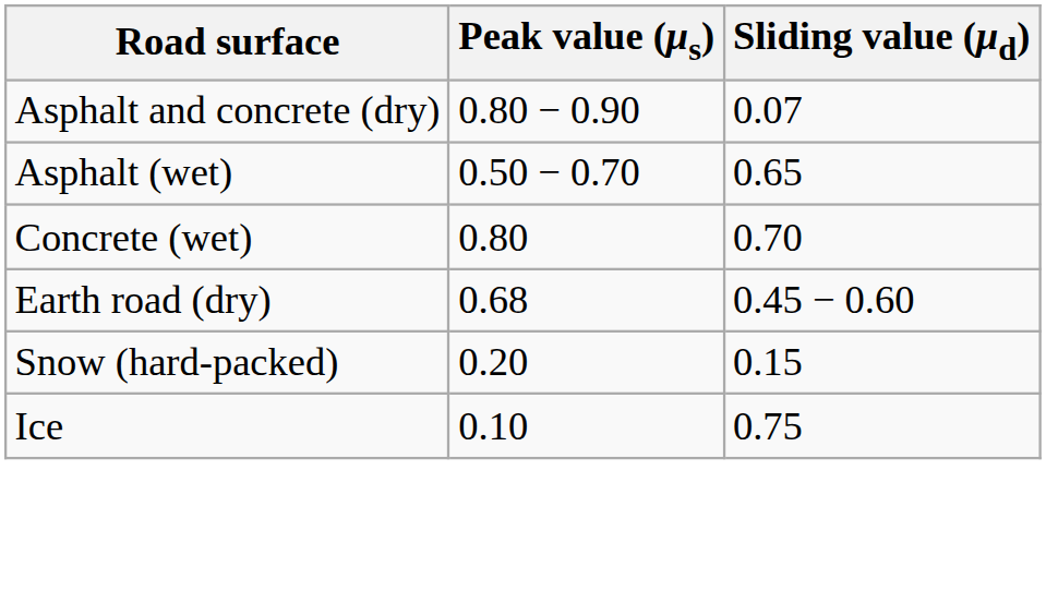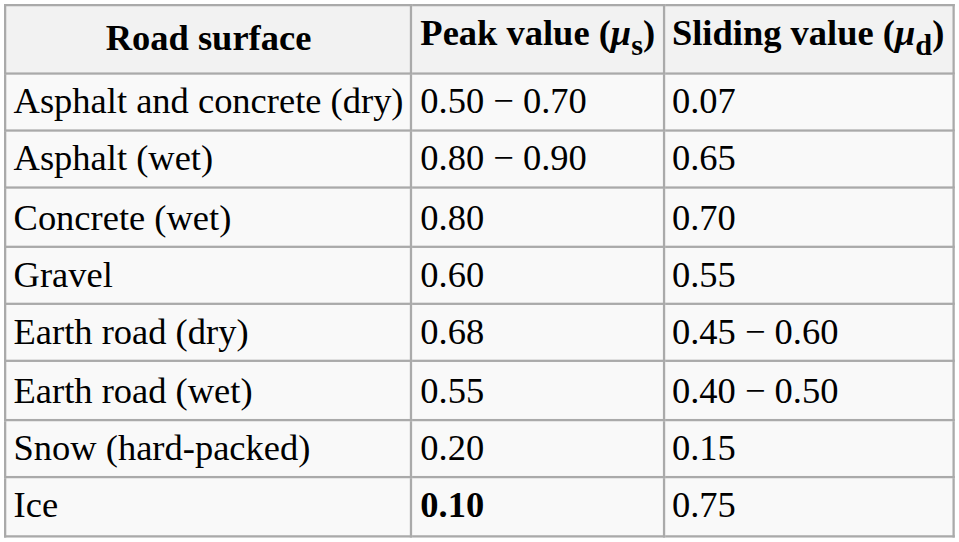Asphalt and concrete (dry) | Peak value (μs): 0.80 − 0.90 -> 0.50 − 0.70
Asphalt (wet) | Peak value (μs): 0.50 − 0.70 -> 0.80 − 0.90
+ row: Gravel | 0.60 | 0.55
+ row: Earth road (wet) | 0.55 | 0.40 − 0.50
Ice | Peak value (μs): normal -> bold
